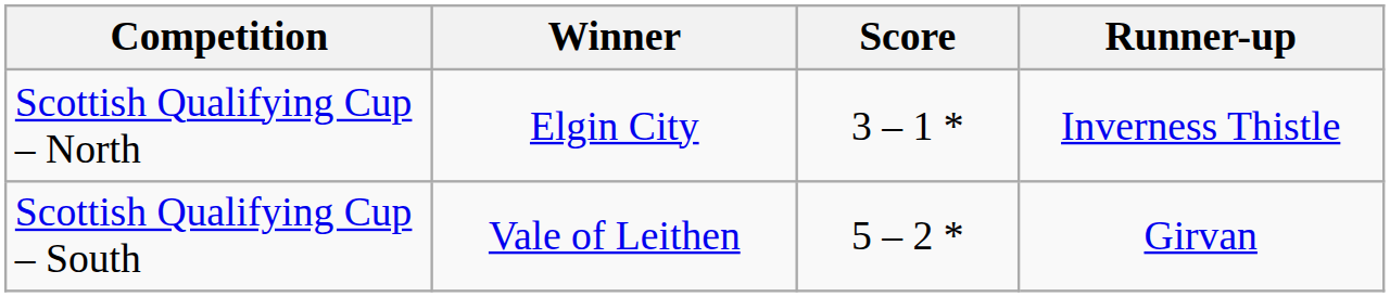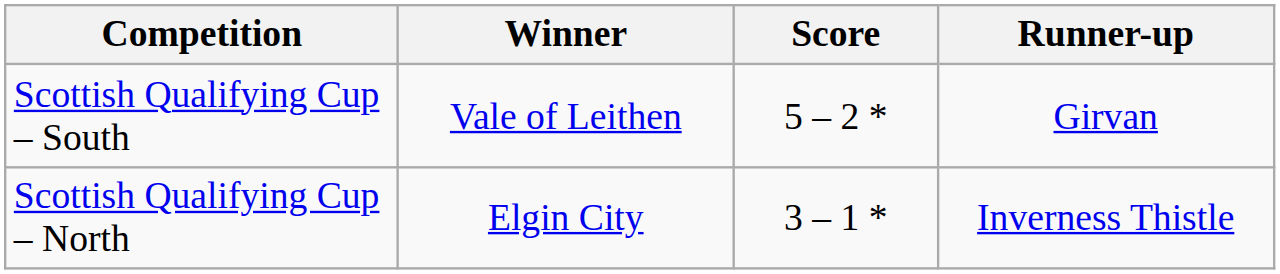rows swapped: Scottish Qualifying Cup – North <-> Scottish Qualifying Cup – South
